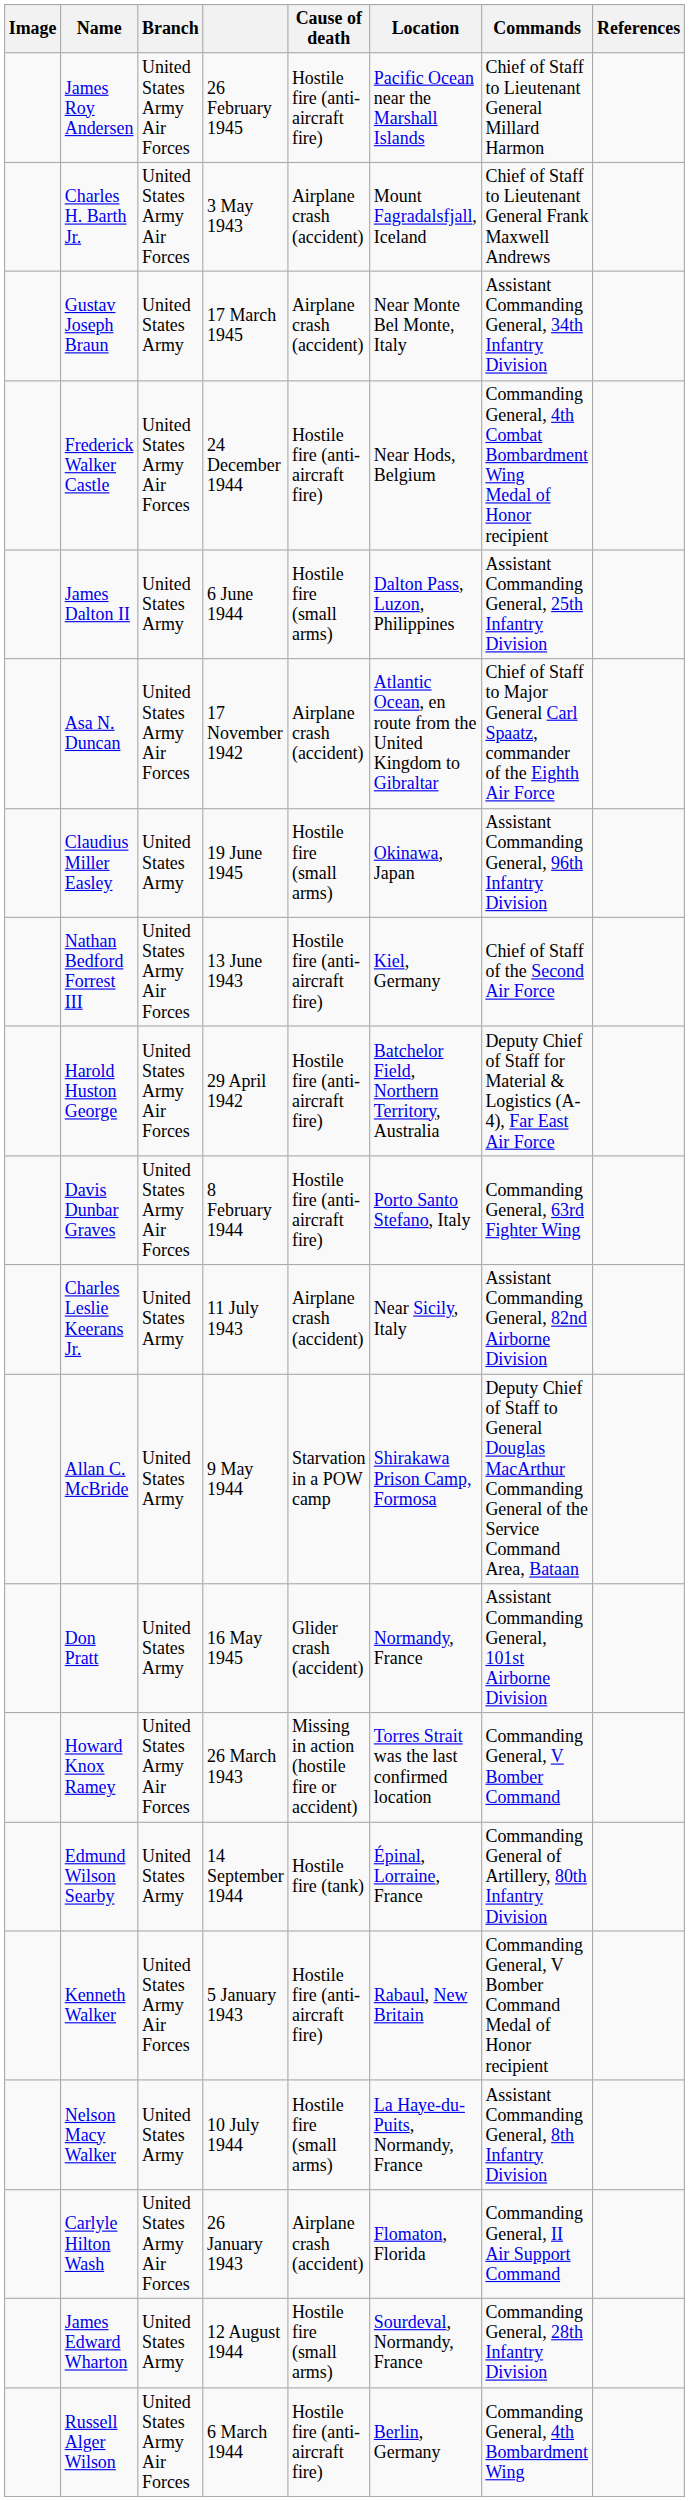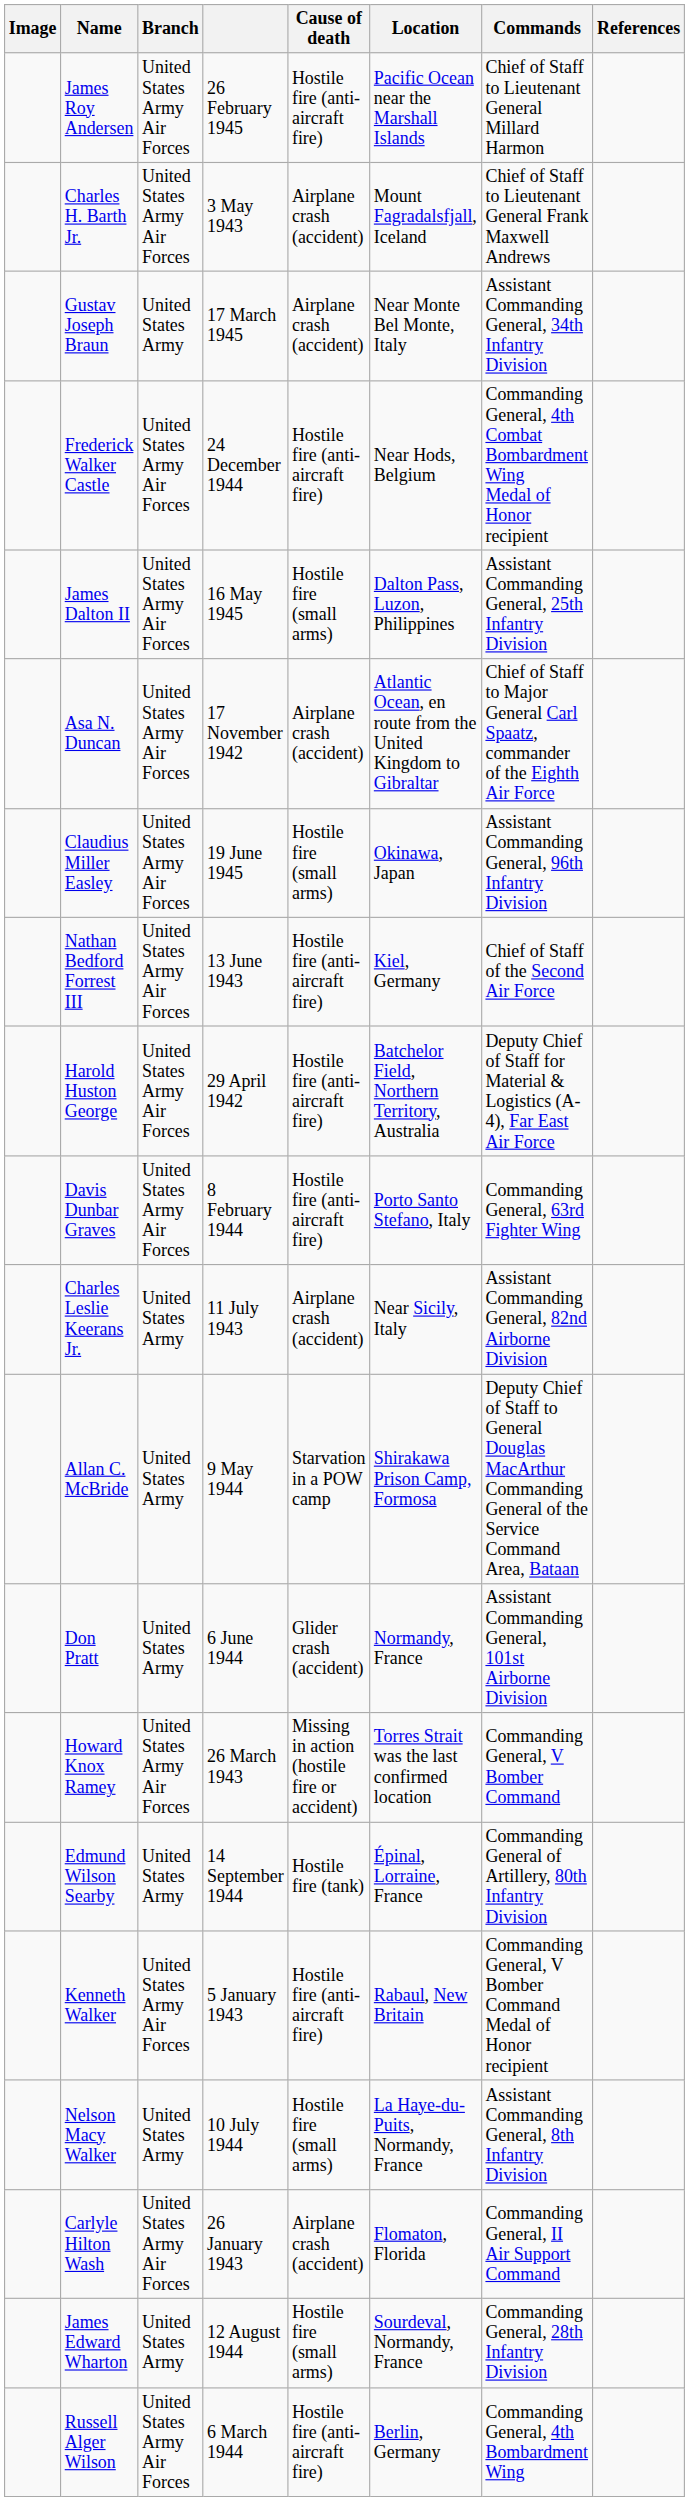James Dalton II | Branch: United States Army -> United States Army Air Forces
James Dalton II | column 4: 6 June 1944 -> 16 May 1945
Claudius Miller Easley | Branch: United States Army -> United States Army Air Forces
Don Pratt | column 4: 16 May 1945 -> 6 June 1944
